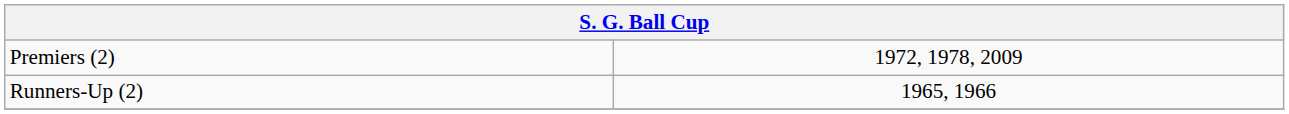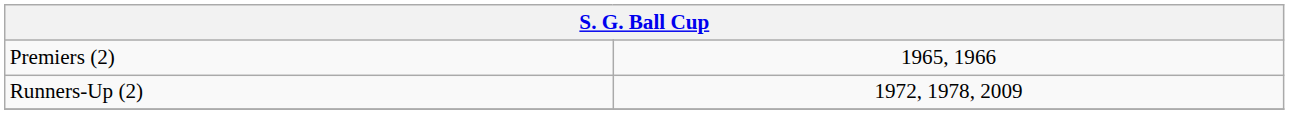Premiers (2) | column 2: 1972, 1978, 2009 -> 1965, 1966
Runners-Up (2) | column 2: 1965, 1966 -> 1972, 1978, 2009
